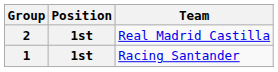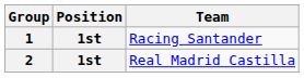rows swapped: 1 <-> 2
